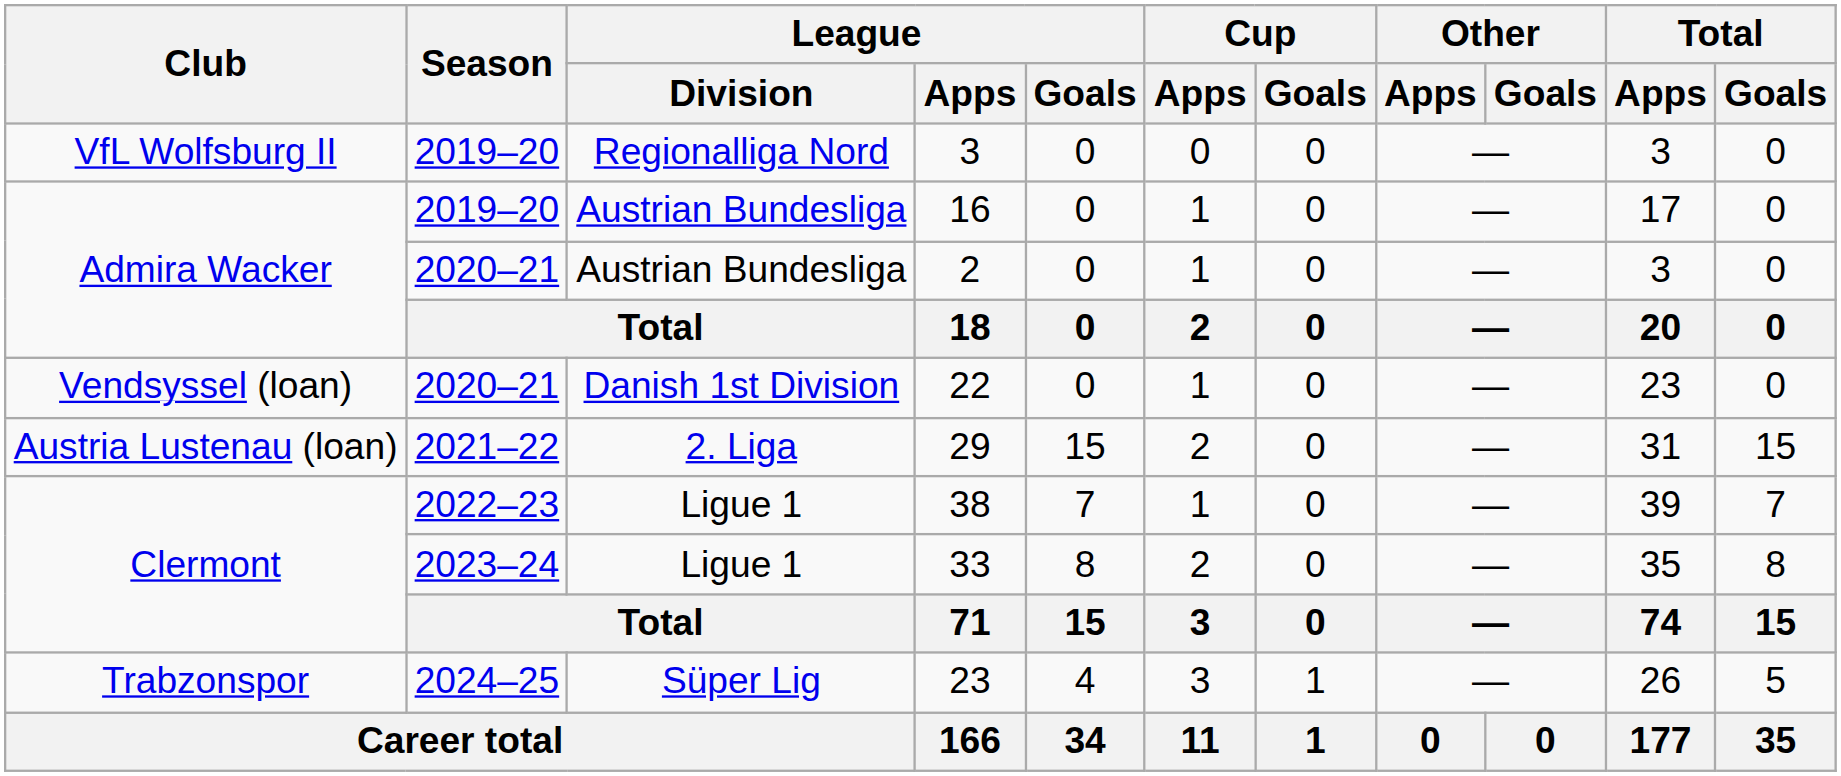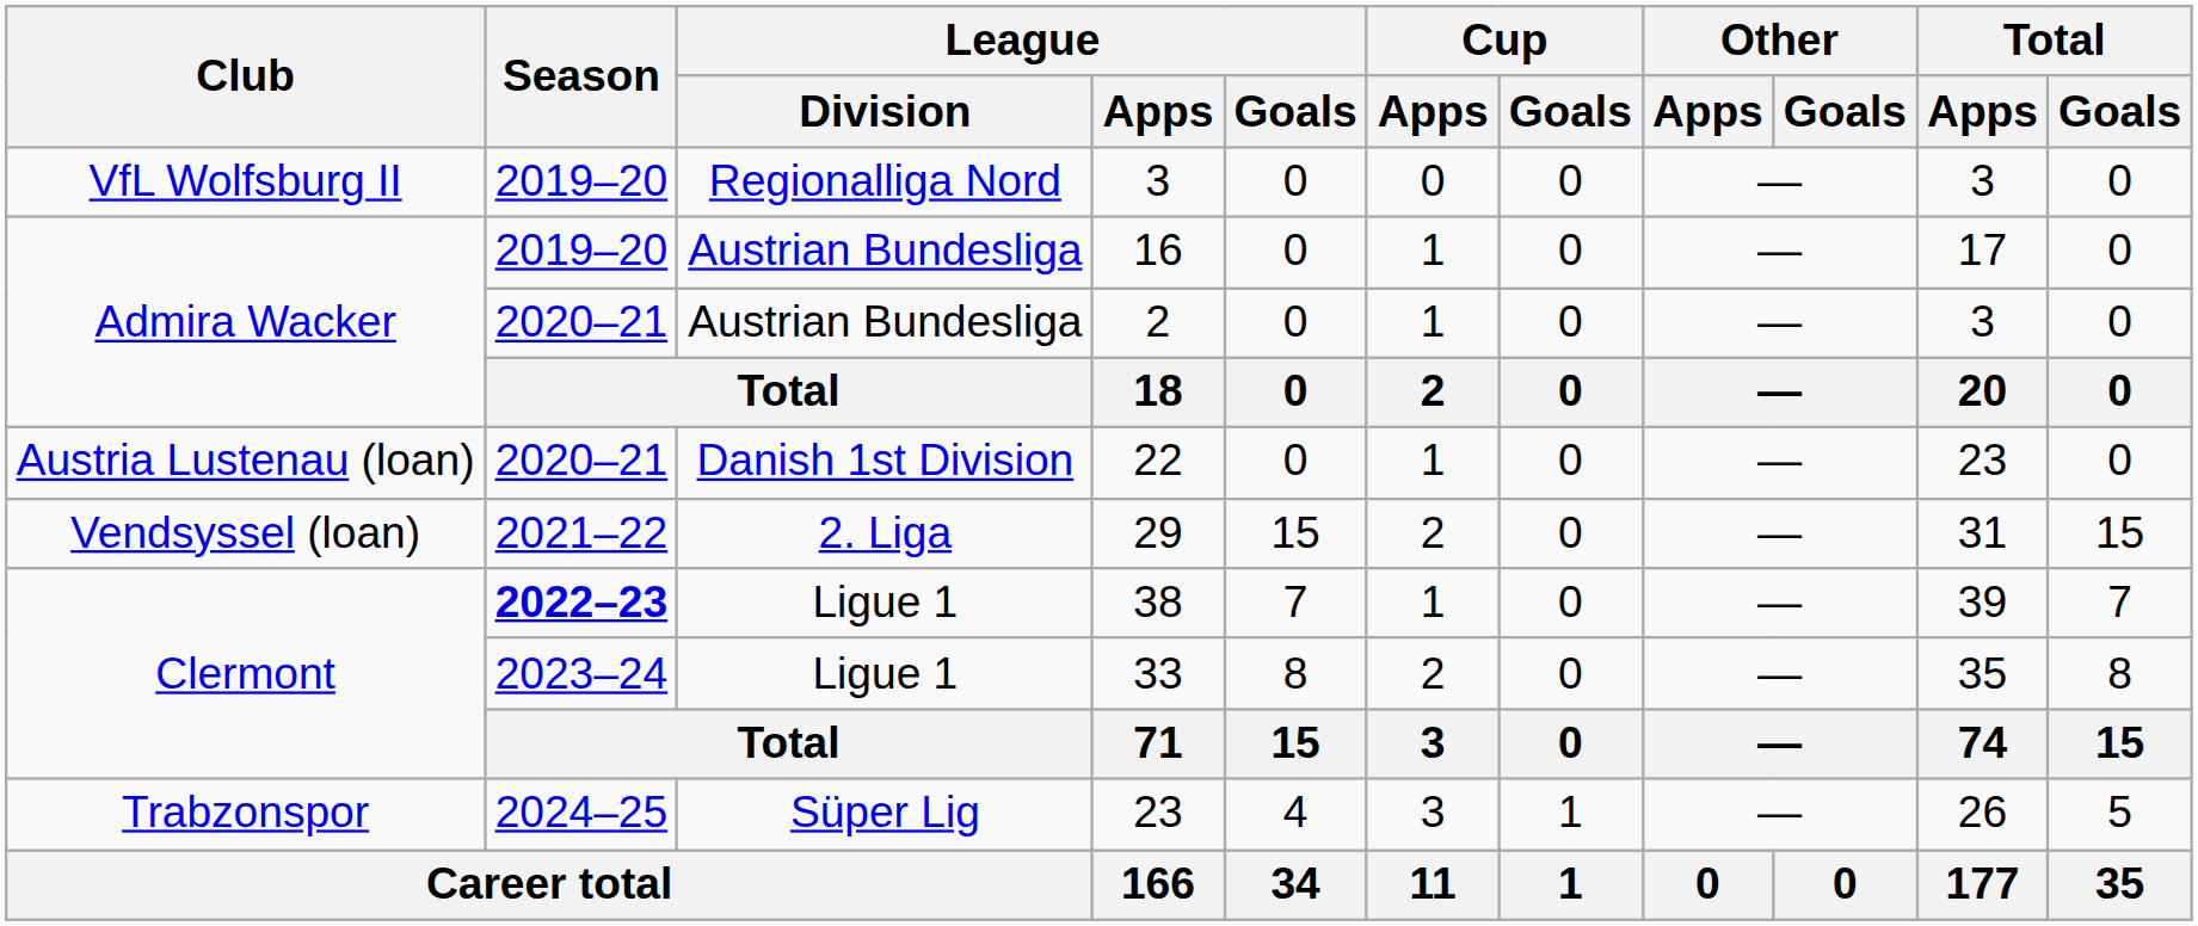22 | Club: Vendsyssel (loan) -> Austria Lustenau (loan)
29 | Club: Austria Lustenau (loan) -> Vendsyssel (loan)
38 | Season: normal -> bold
